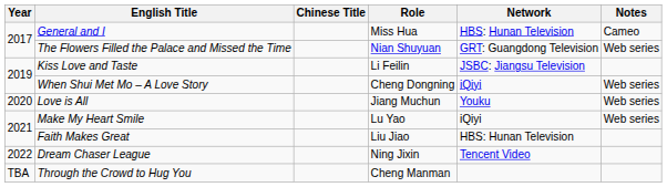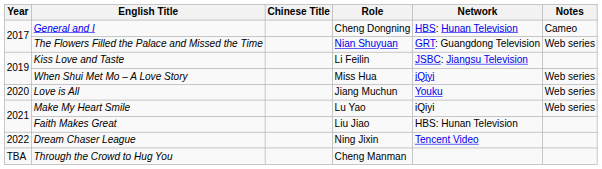General and I | Role: Miss Hua -> Cheng Dongning
When Shui Met Mo – A Love Story | Role: Cheng Dongning -> Miss Hua
